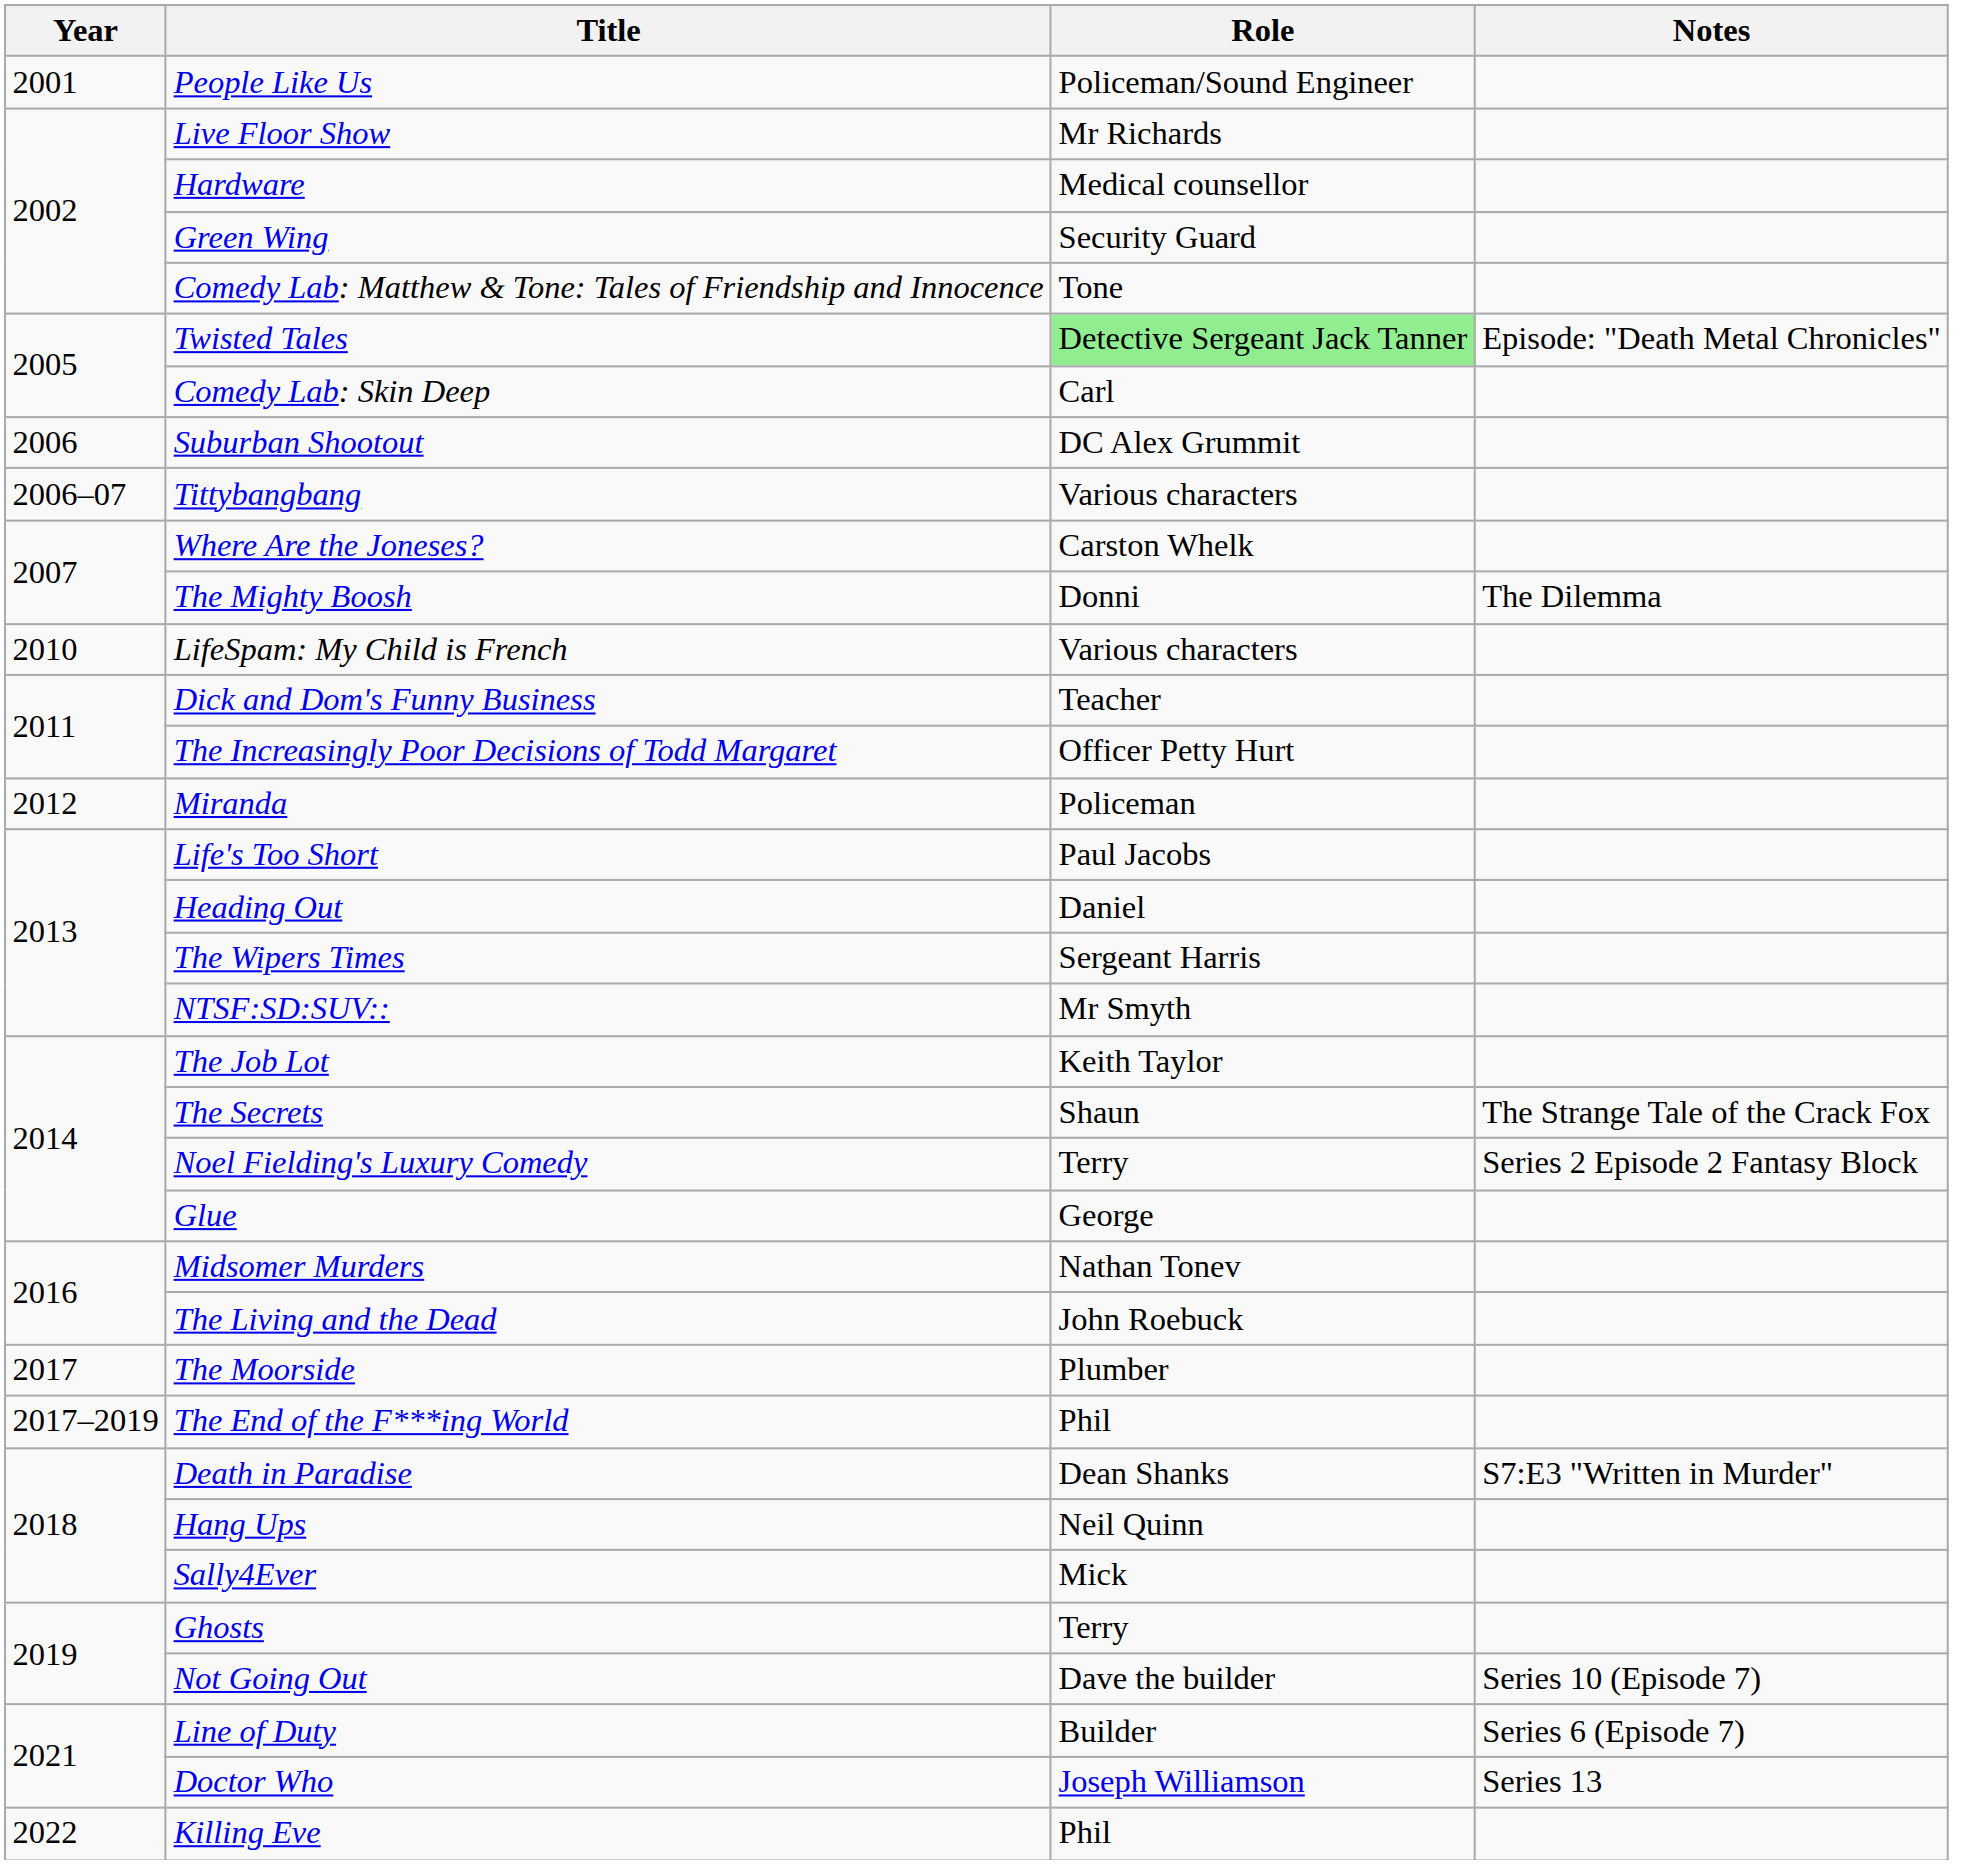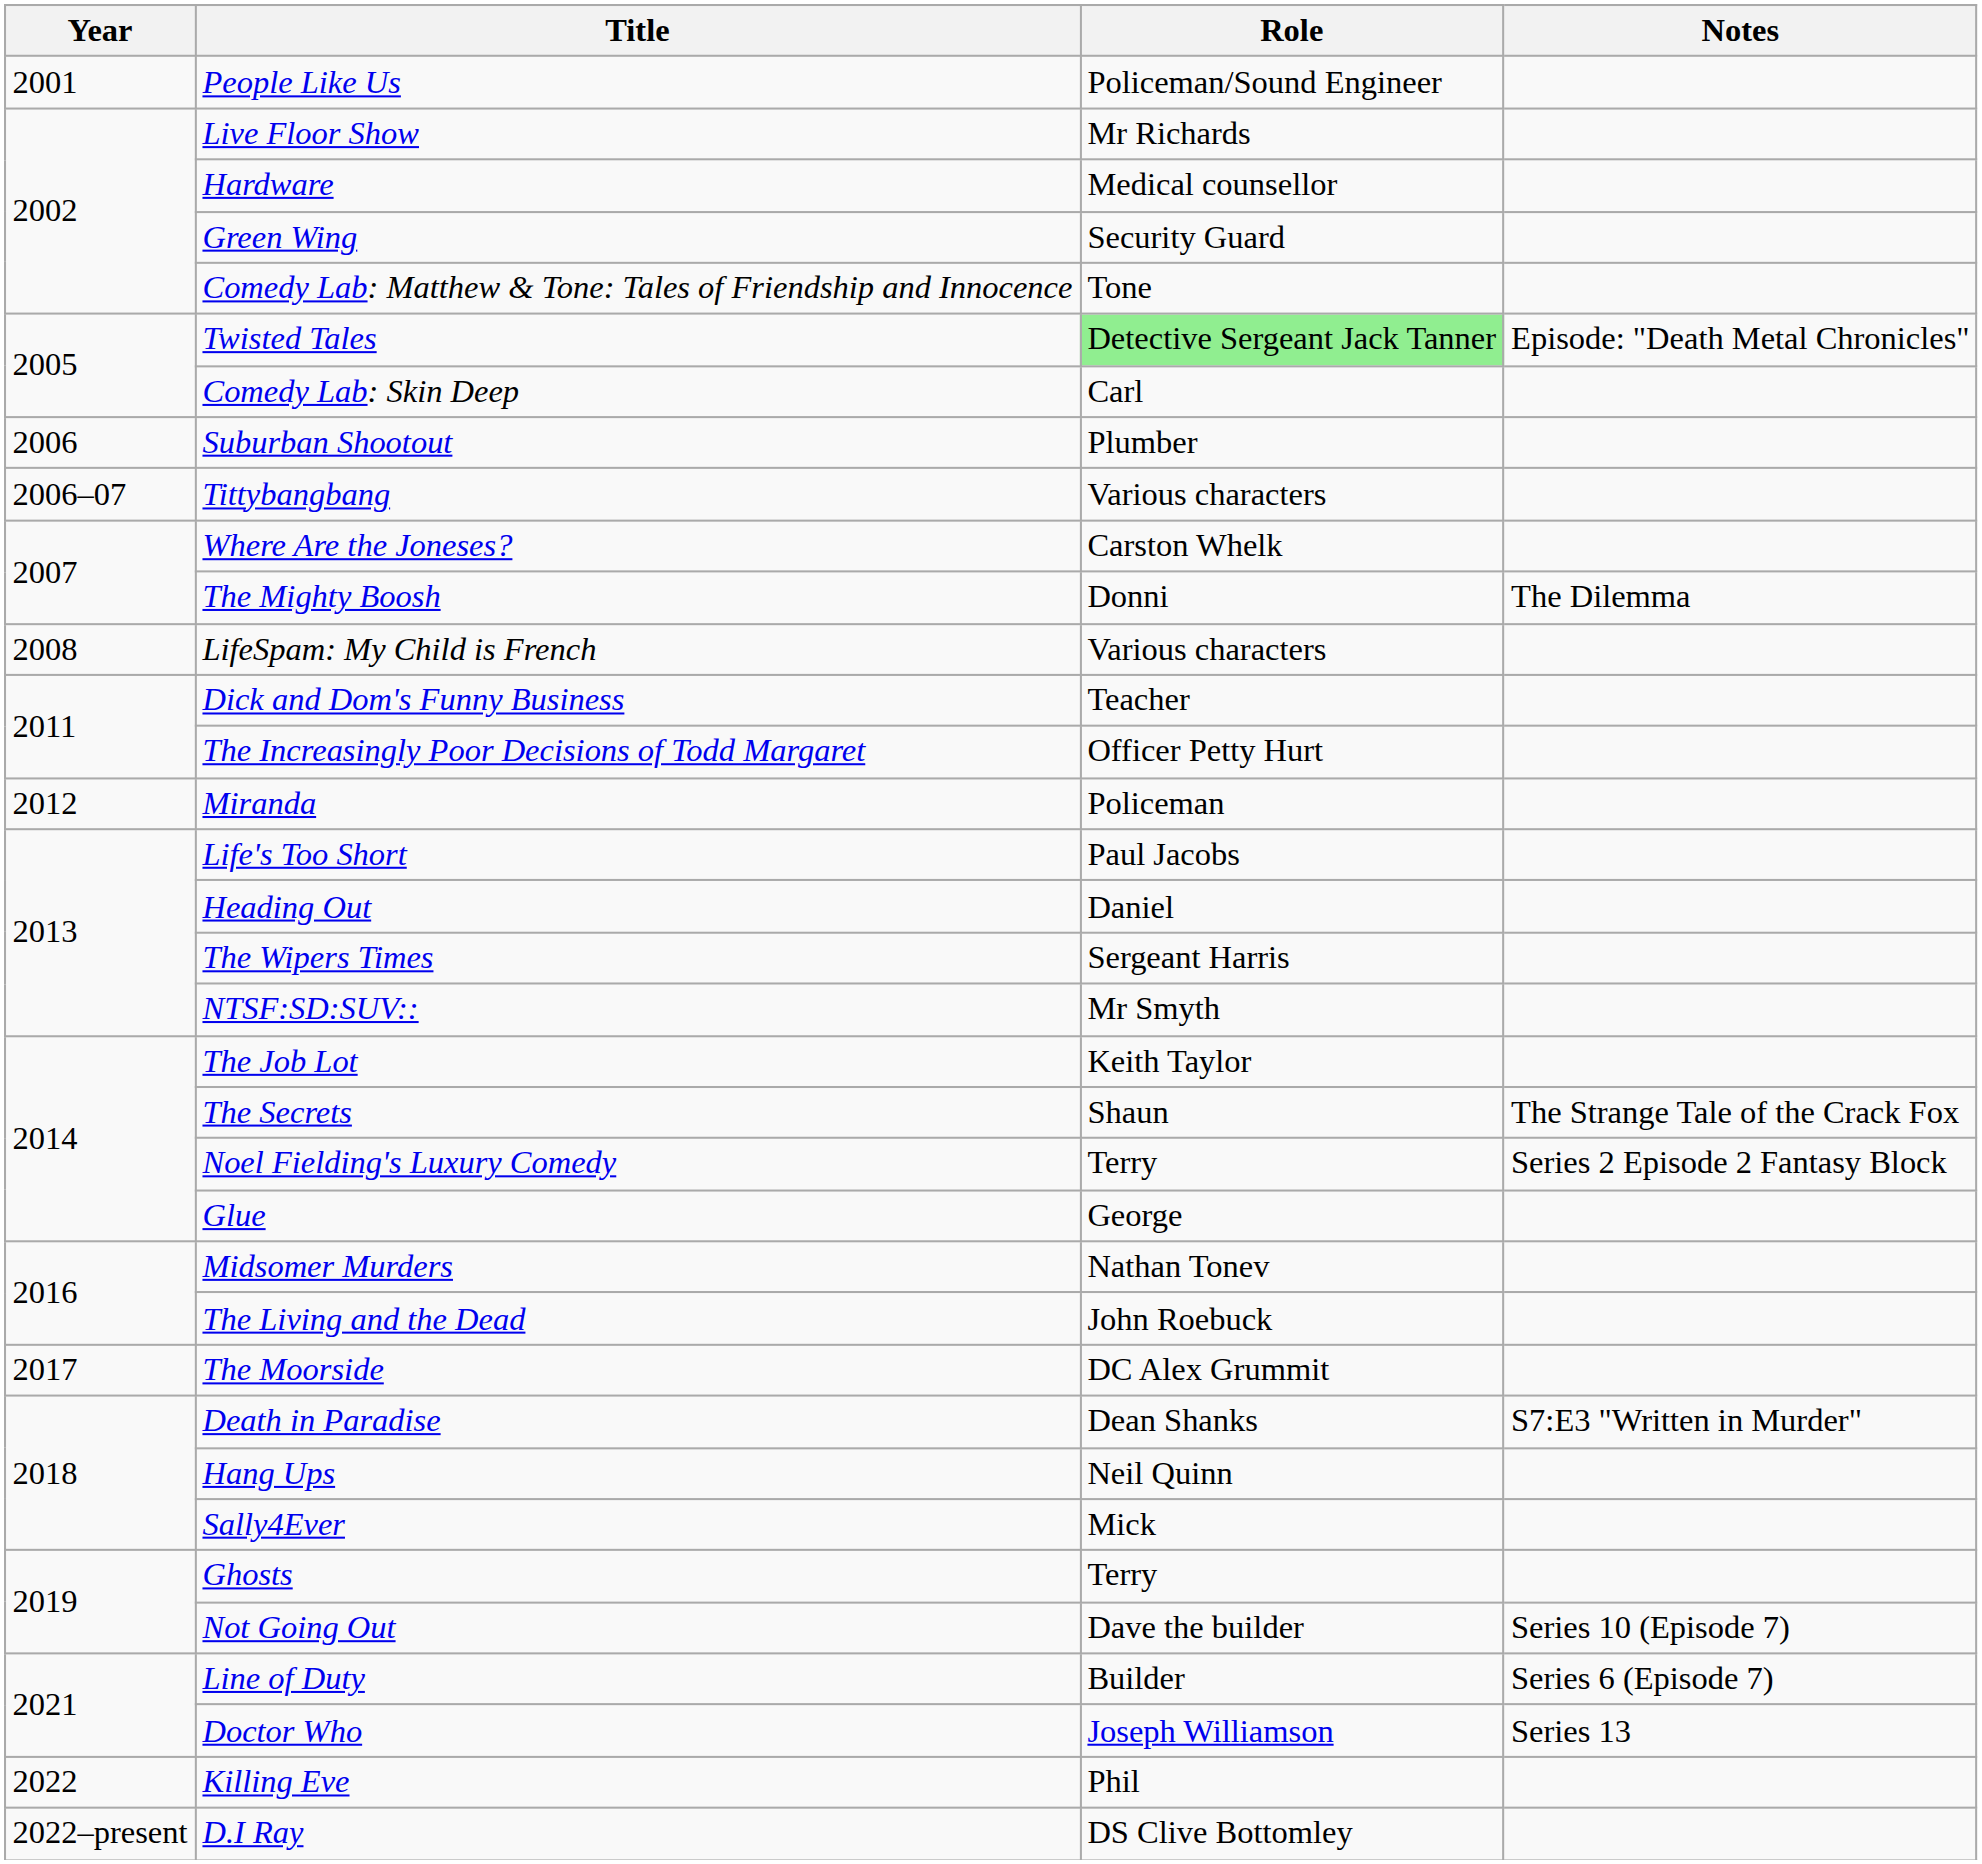Suburban Shootout | Role: DC Alex Grummit -> Plumber
LifeSpam: My Child is French | Year: 2010 -> 2008
The Moorside | Role: Plumber -> DC Alex Grummit
- row: 2017–2019 | The End of the F***ing World | Phil
+ row: 2022–present | D.I Ray | DS Clive Bottomley
